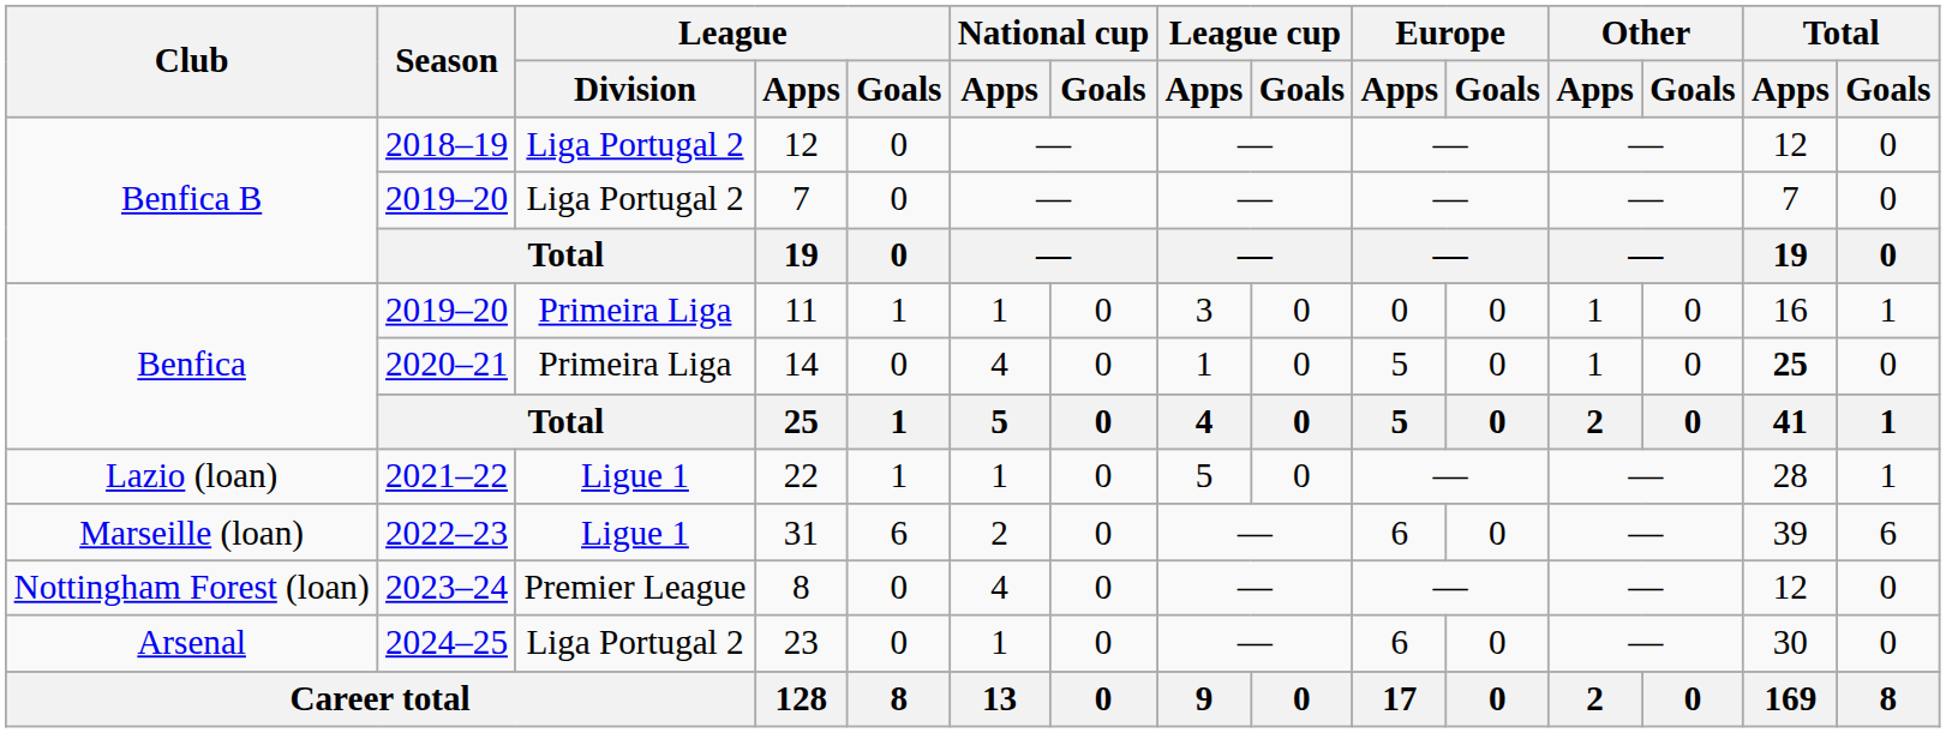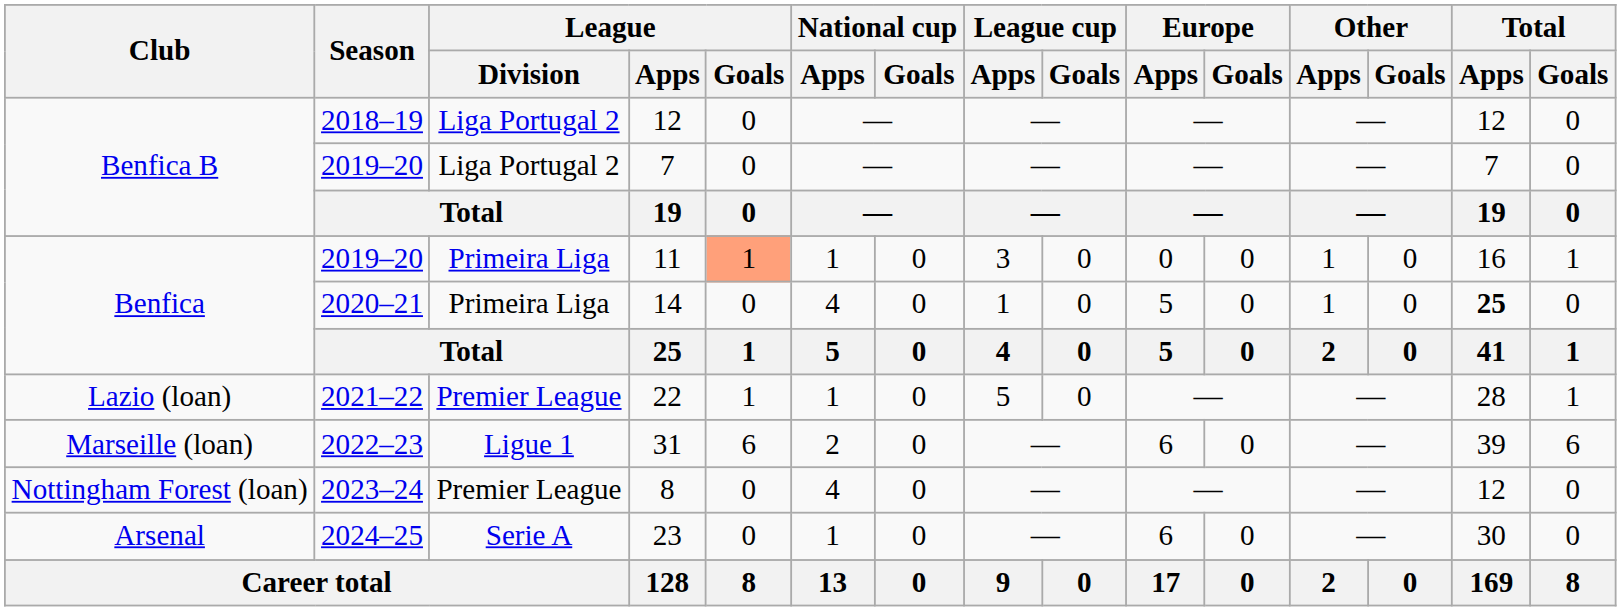11 | League / Goals: no background -> lightsalmon background
22 | League / Division: Ligue 1 -> Premier League
23 | League / Division: Liga Portugal 2 -> Serie A
